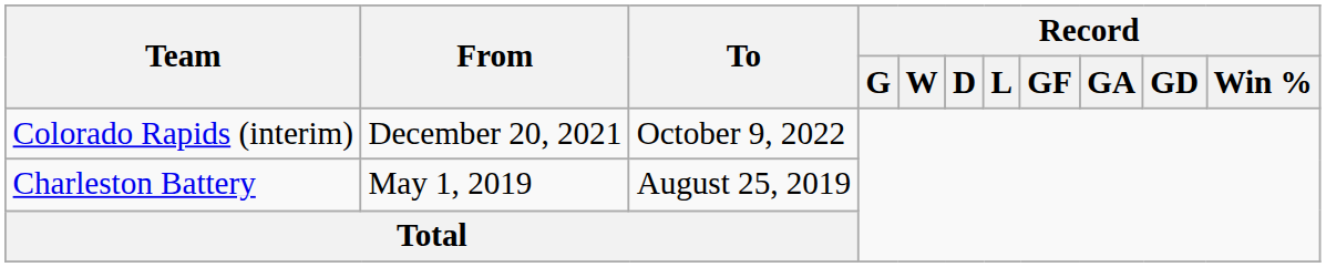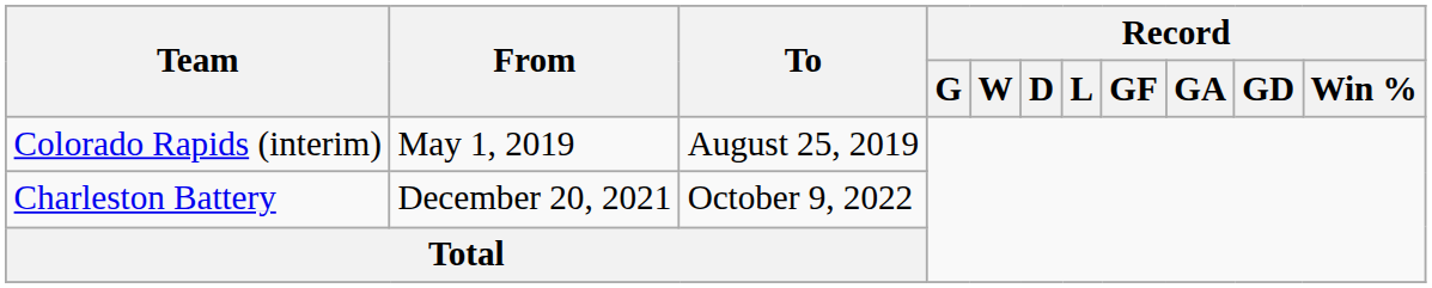Colorado Rapids (interim) | From: December 20, 2021 -> May 1, 2019
Colorado Rapids (interim) | To: October 9, 2022 -> August 25, 2019
Charleston Battery | From: May 1, 2019 -> December 20, 2021
Charleston Battery | To: August 25, 2019 -> October 9, 2022
